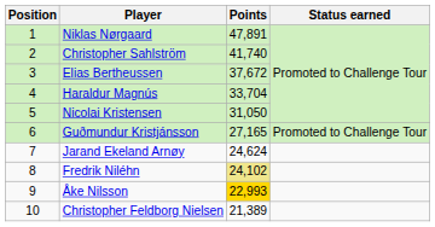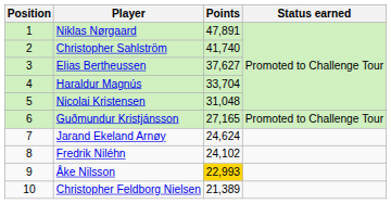Elias Bertheussen | Points: 37,672 -> 37,627
Nicolai Kristensen | Points: 31,050 -> 31,048
Fredrik Niléhn | Points: khaki background -> no background
